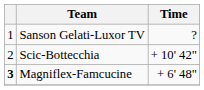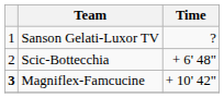Scic-Bottecchia | Time: + 10' 42" -> + 6' 48"
Magniflex-Famcucine | Time: + 6' 48" -> + 10' 42"
